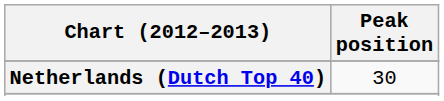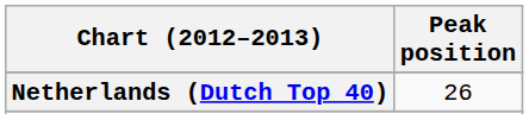Netherlands (Dutch Top 40) | Peak position: 30 -> 26
